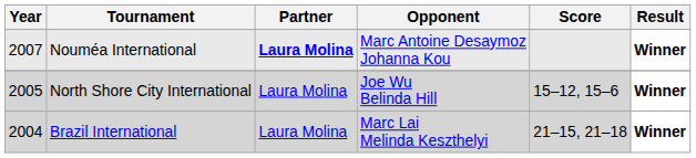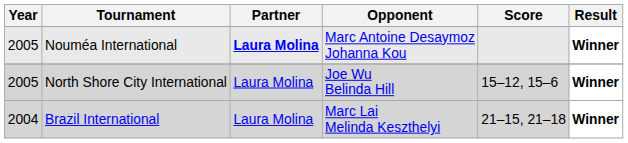Nouméa International | Year: 2007 -> 2005
